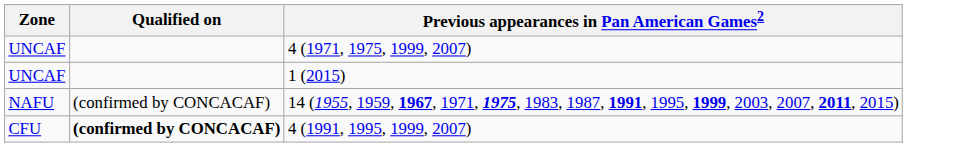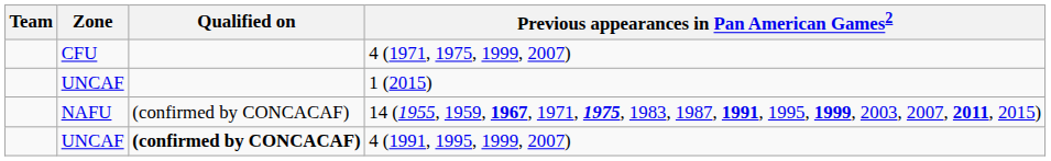+ column: Team
4 (1971, 1975, 1999, 2007) | Zone: UNCAF -> CFU
4 (1991, 1995, 1999, 2007) | Zone: CFU -> UNCAF
